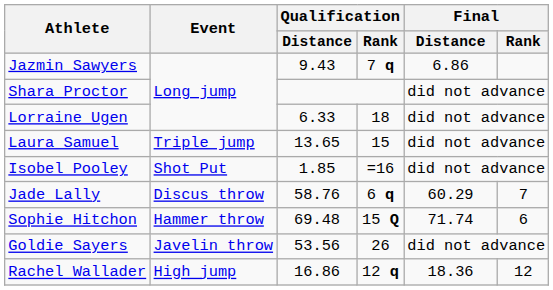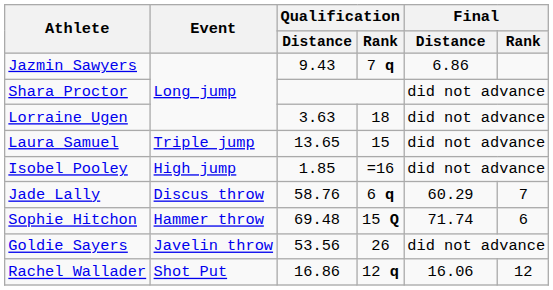Lorraine Ugen | Qualification / Distance: 6.33 -> 3.63
Isobel Pooley | Event: Shot Put -> High jump
Rachel Wallader | Event: High jump -> Shot Put
Rachel Wallader | Final / Distance: 18.36 -> 16.06
